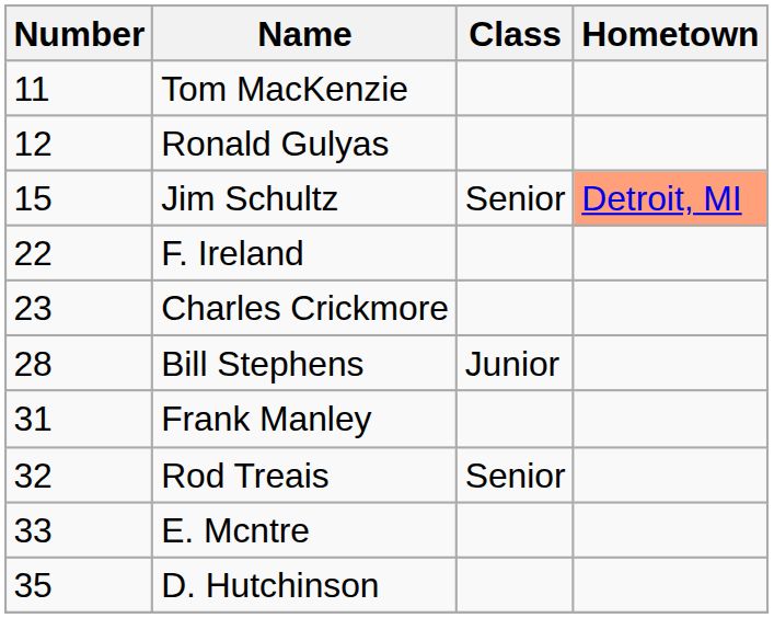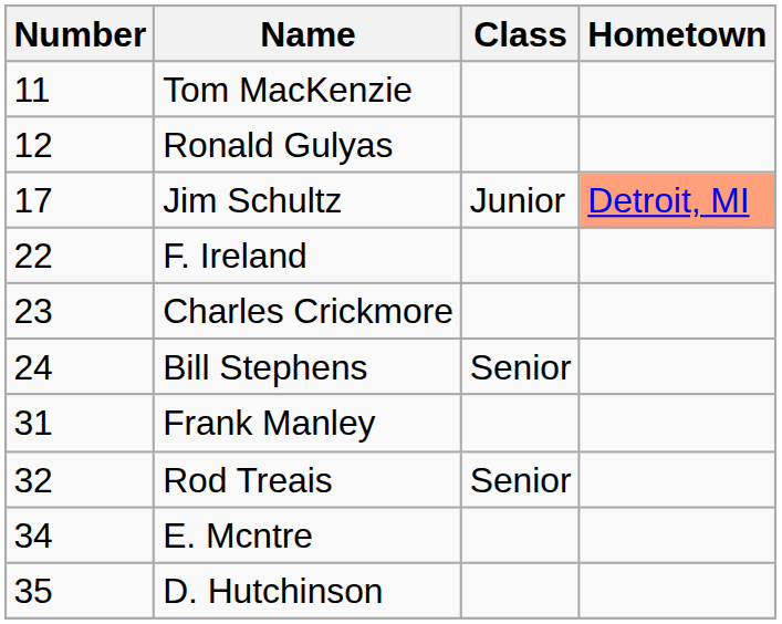Jim Schultz | Number: 15 -> 17
Jim Schultz | Class: Senior -> Junior
Bill Stephens | Number: 28 -> 24
Bill Stephens | Class: Junior -> Senior
E. Mcntre | Number: 33 -> 34
